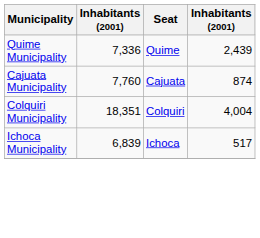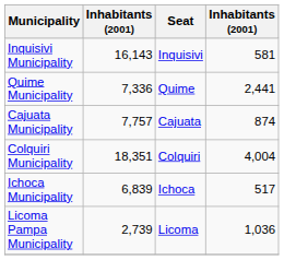+ row: Inquisivi Municipality | 16,143 | Inquisivi | 581
Quime Municipality | column 4: 2,439 -> 2,441
Cajuata Municipality | column 2: 7,760 -> 7,757
+ row: Licoma Pampa Municipality | 2,739 | Licoma | 1,036
